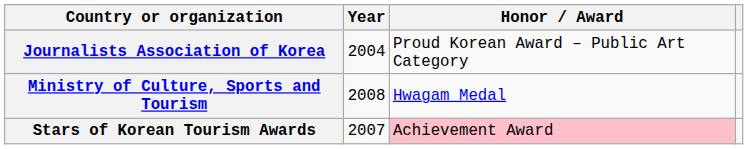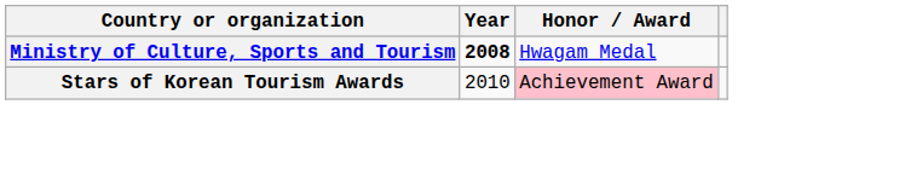- row: Journalists Association of Korea | 2004 | Proud Korean Award – Public Art Category
Ministry of Culture, Sports and Tourism | Year: normal -> bold
Stars of Korean Tourism Awards | Year: 2007 -> 2010
